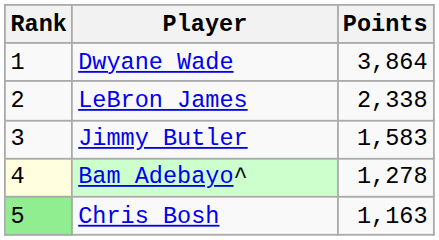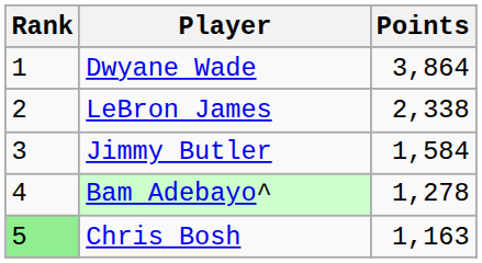Jimmy Butler | Points: 1,583 -> 1,584
Bam Adebayo^ | Rank: lightyellow background -> no background
